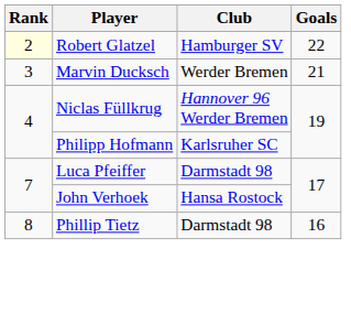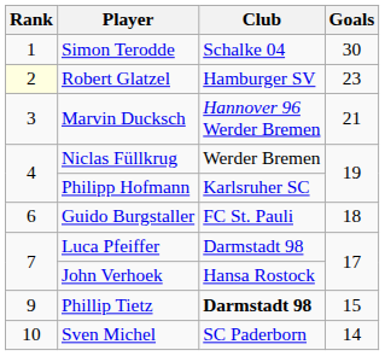+ row: 1 | Simon Terodde | Schalke 04 | 30
Robert Glatzel | Goals: 22 -> 23
Marvin Ducksch | Club: Werder Bremen -> Hannover 96 Werder Bremen
Niclas Füllkrug | Club: Hannover 96 Werder Bremen -> Werder Bremen
+ row: 6 | Guido Burgstaller | FC St. Pauli | 18
Phillip Tietz | Rank: 8 -> 9
Phillip Tietz | Club: normal -> bold
Phillip Tietz | Goals: 16 -> 15
+ row: 10 | Sven Michel | SC Paderborn | 14
